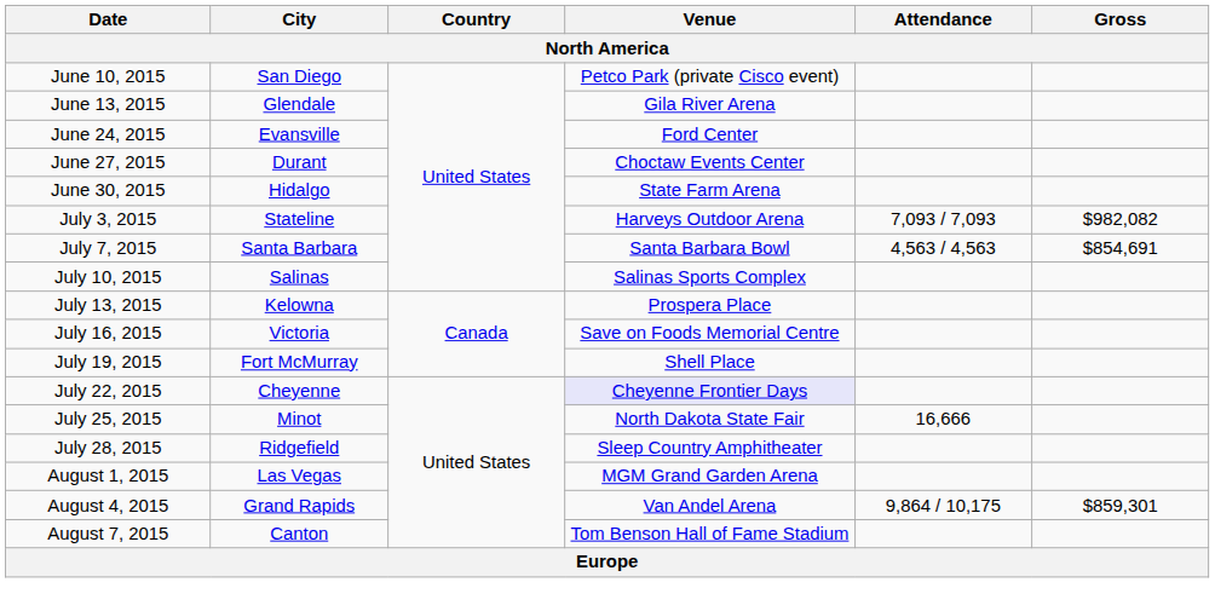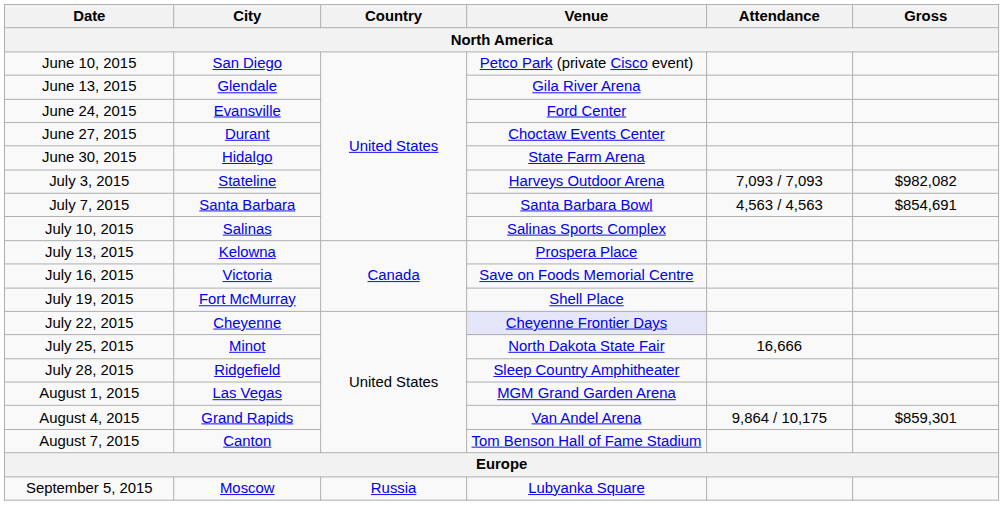+ row: September 5, 2015 | Moscow | Russia | Lubyanka Square
